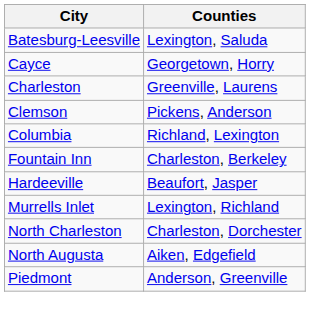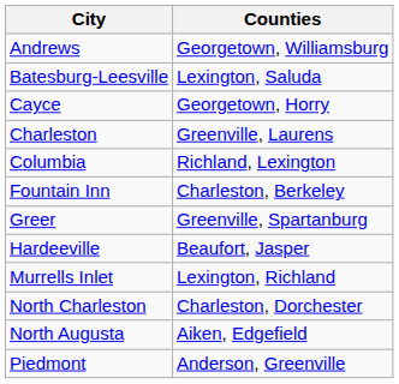+ row: Andrews | Georgetown, Williamsburg
- row: Clemson | Pickens, Anderson
+ row: Greer | Greenville, Spartanburg
